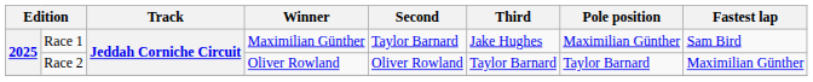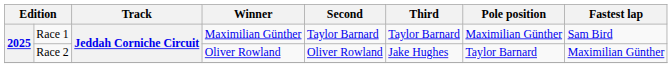Race 1 | Third: Jake Hughes -> Taylor Barnard
Race 2 | Third: Taylor Barnard -> Jake Hughes
